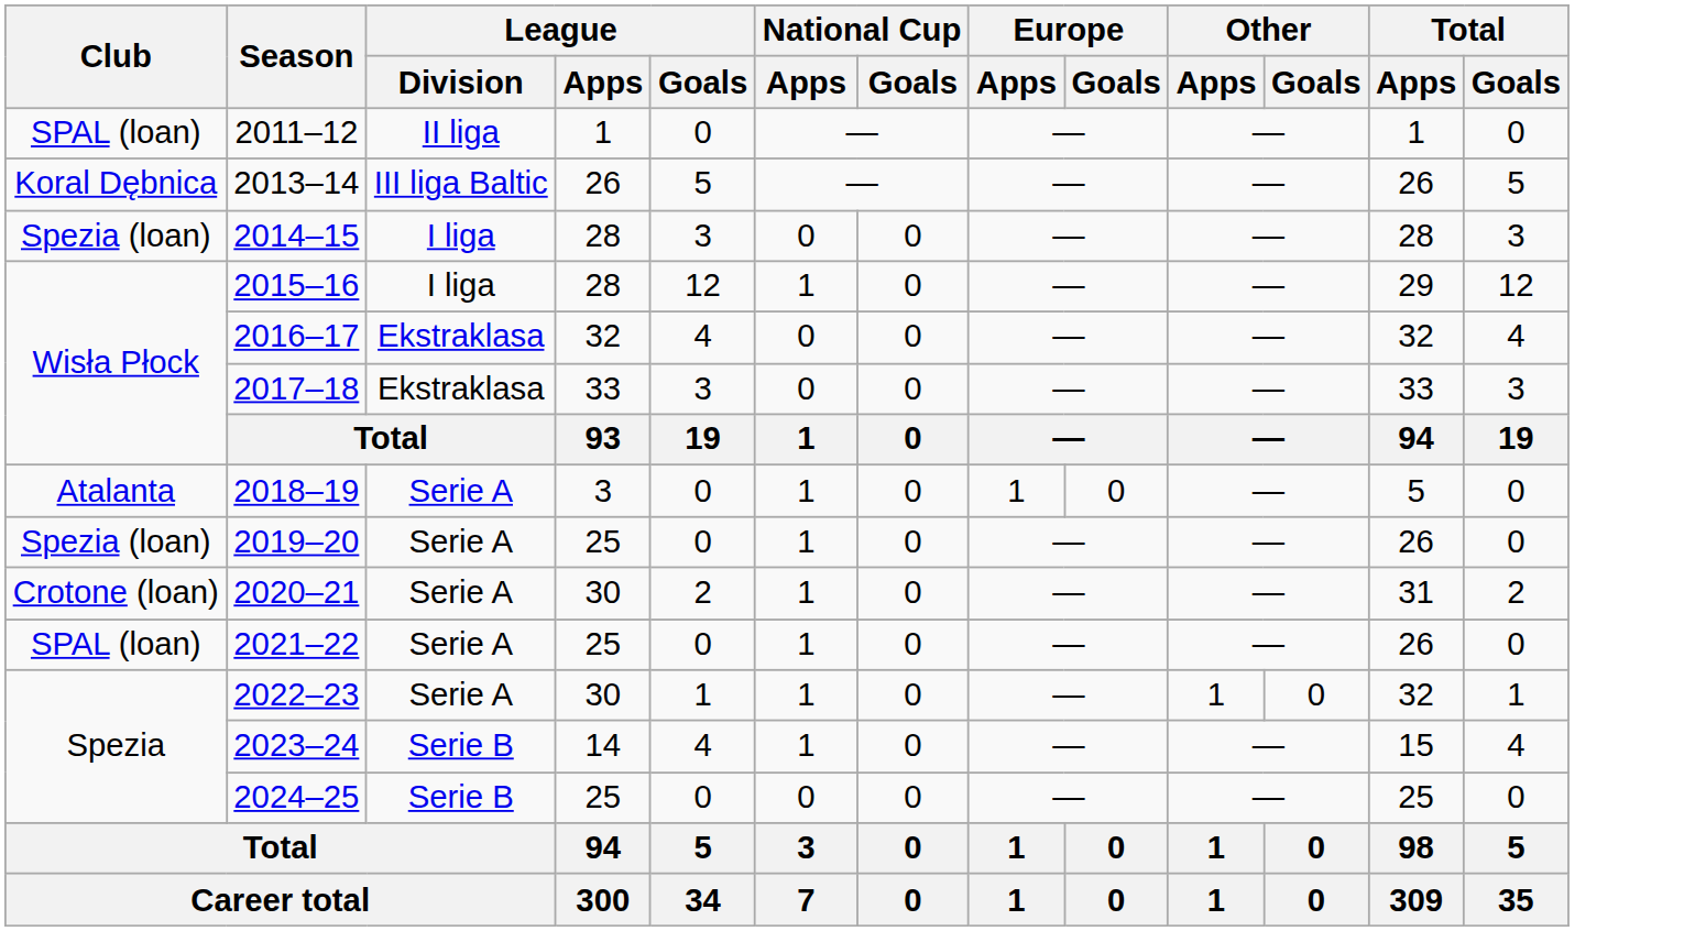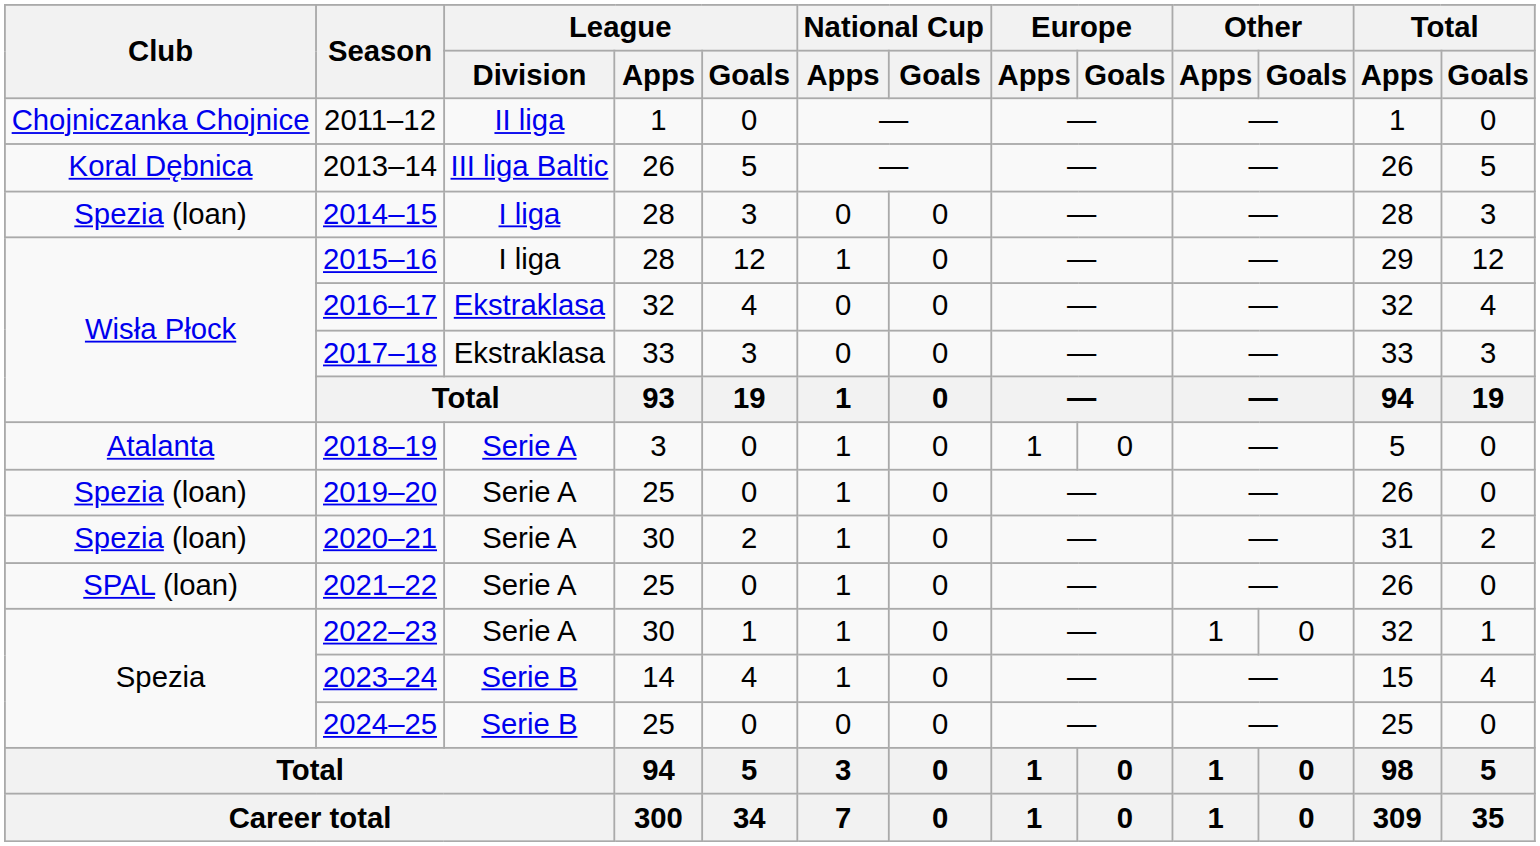2011–12 | Club: SPAL (loan) -> Chojniczanka Chojnice
2020–21 | Club: Crotone (loan) -> Spezia (loan)
